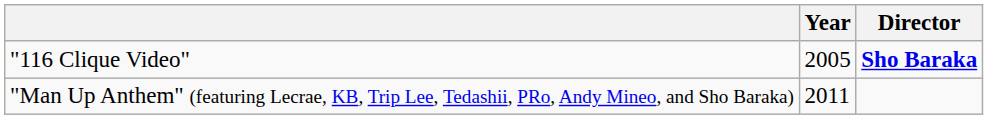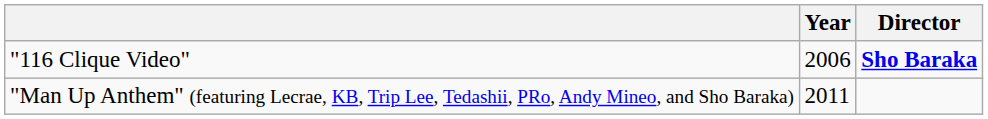"116 Clique Video" | Year: 2005 -> 2006
